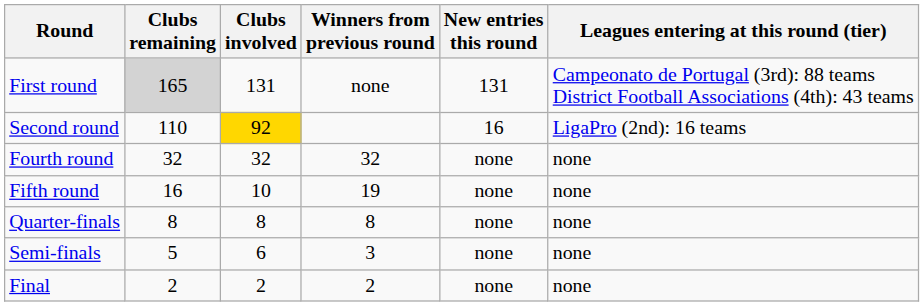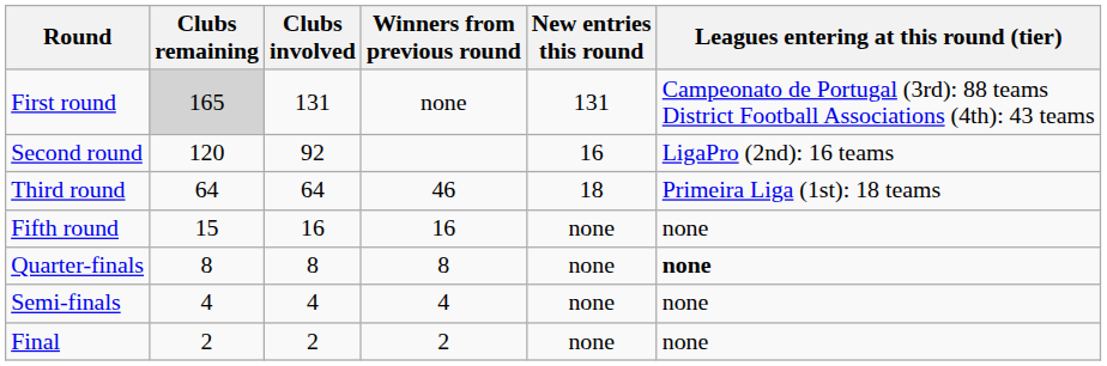Second round | Clubs remaining: 110 -> 120
Second round | Clubs involved: gold background -> no background
+ row: Third round | 64 | 64 | 46 | 18 | Primeira Liga (1st): 18 teams
- row: Fourth round | 32 | 32 | 32 | none | none
Fifth round | Clubs remaining: 16 -> 15
Fifth round | Clubs involved: 10 -> 16
Fifth round | Winners from previous round: 19 -> 16
Quarter-finals | Leagues entering at this round (tier): normal -> bold
Semi-finals | Clubs remaining: 5 -> 4
Semi-finals | Clubs involved: 6 -> 4
Semi-finals | Winners from previous round: 3 -> 4
